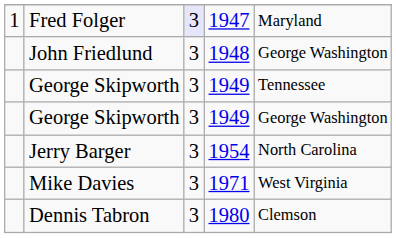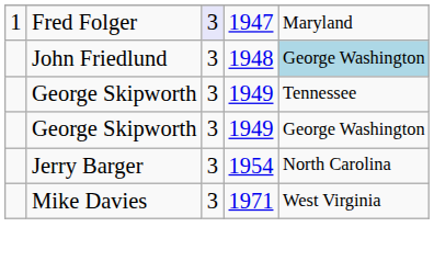John Friedlund | column 5: no background -> lightblue background
- row: Dennis Tabron | 3 | 1980 | Clemson
